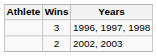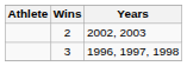rows swapped: 3 <-> 2
